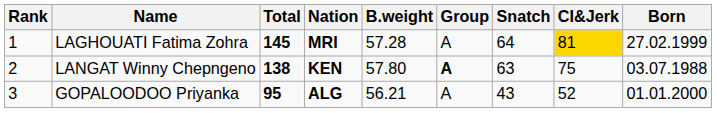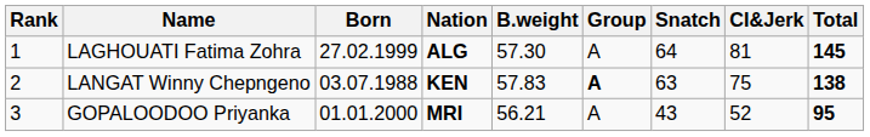columns swapped: Born <-> Total
LAGHOUATI Fatima Zohra | Nation: MRI -> ALG
LAGHOUATI Fatima Zohra | B.weight: 57.28 -> 57.30
LAGHOUATI Fatima Zohra | CI&Jerk: gold background -> no background
LANGAT Winny Chepngeno | B.weight: 57.80 -> 57.83
GOPALOODOO Priyanka | Nation: ALG -> MRI
